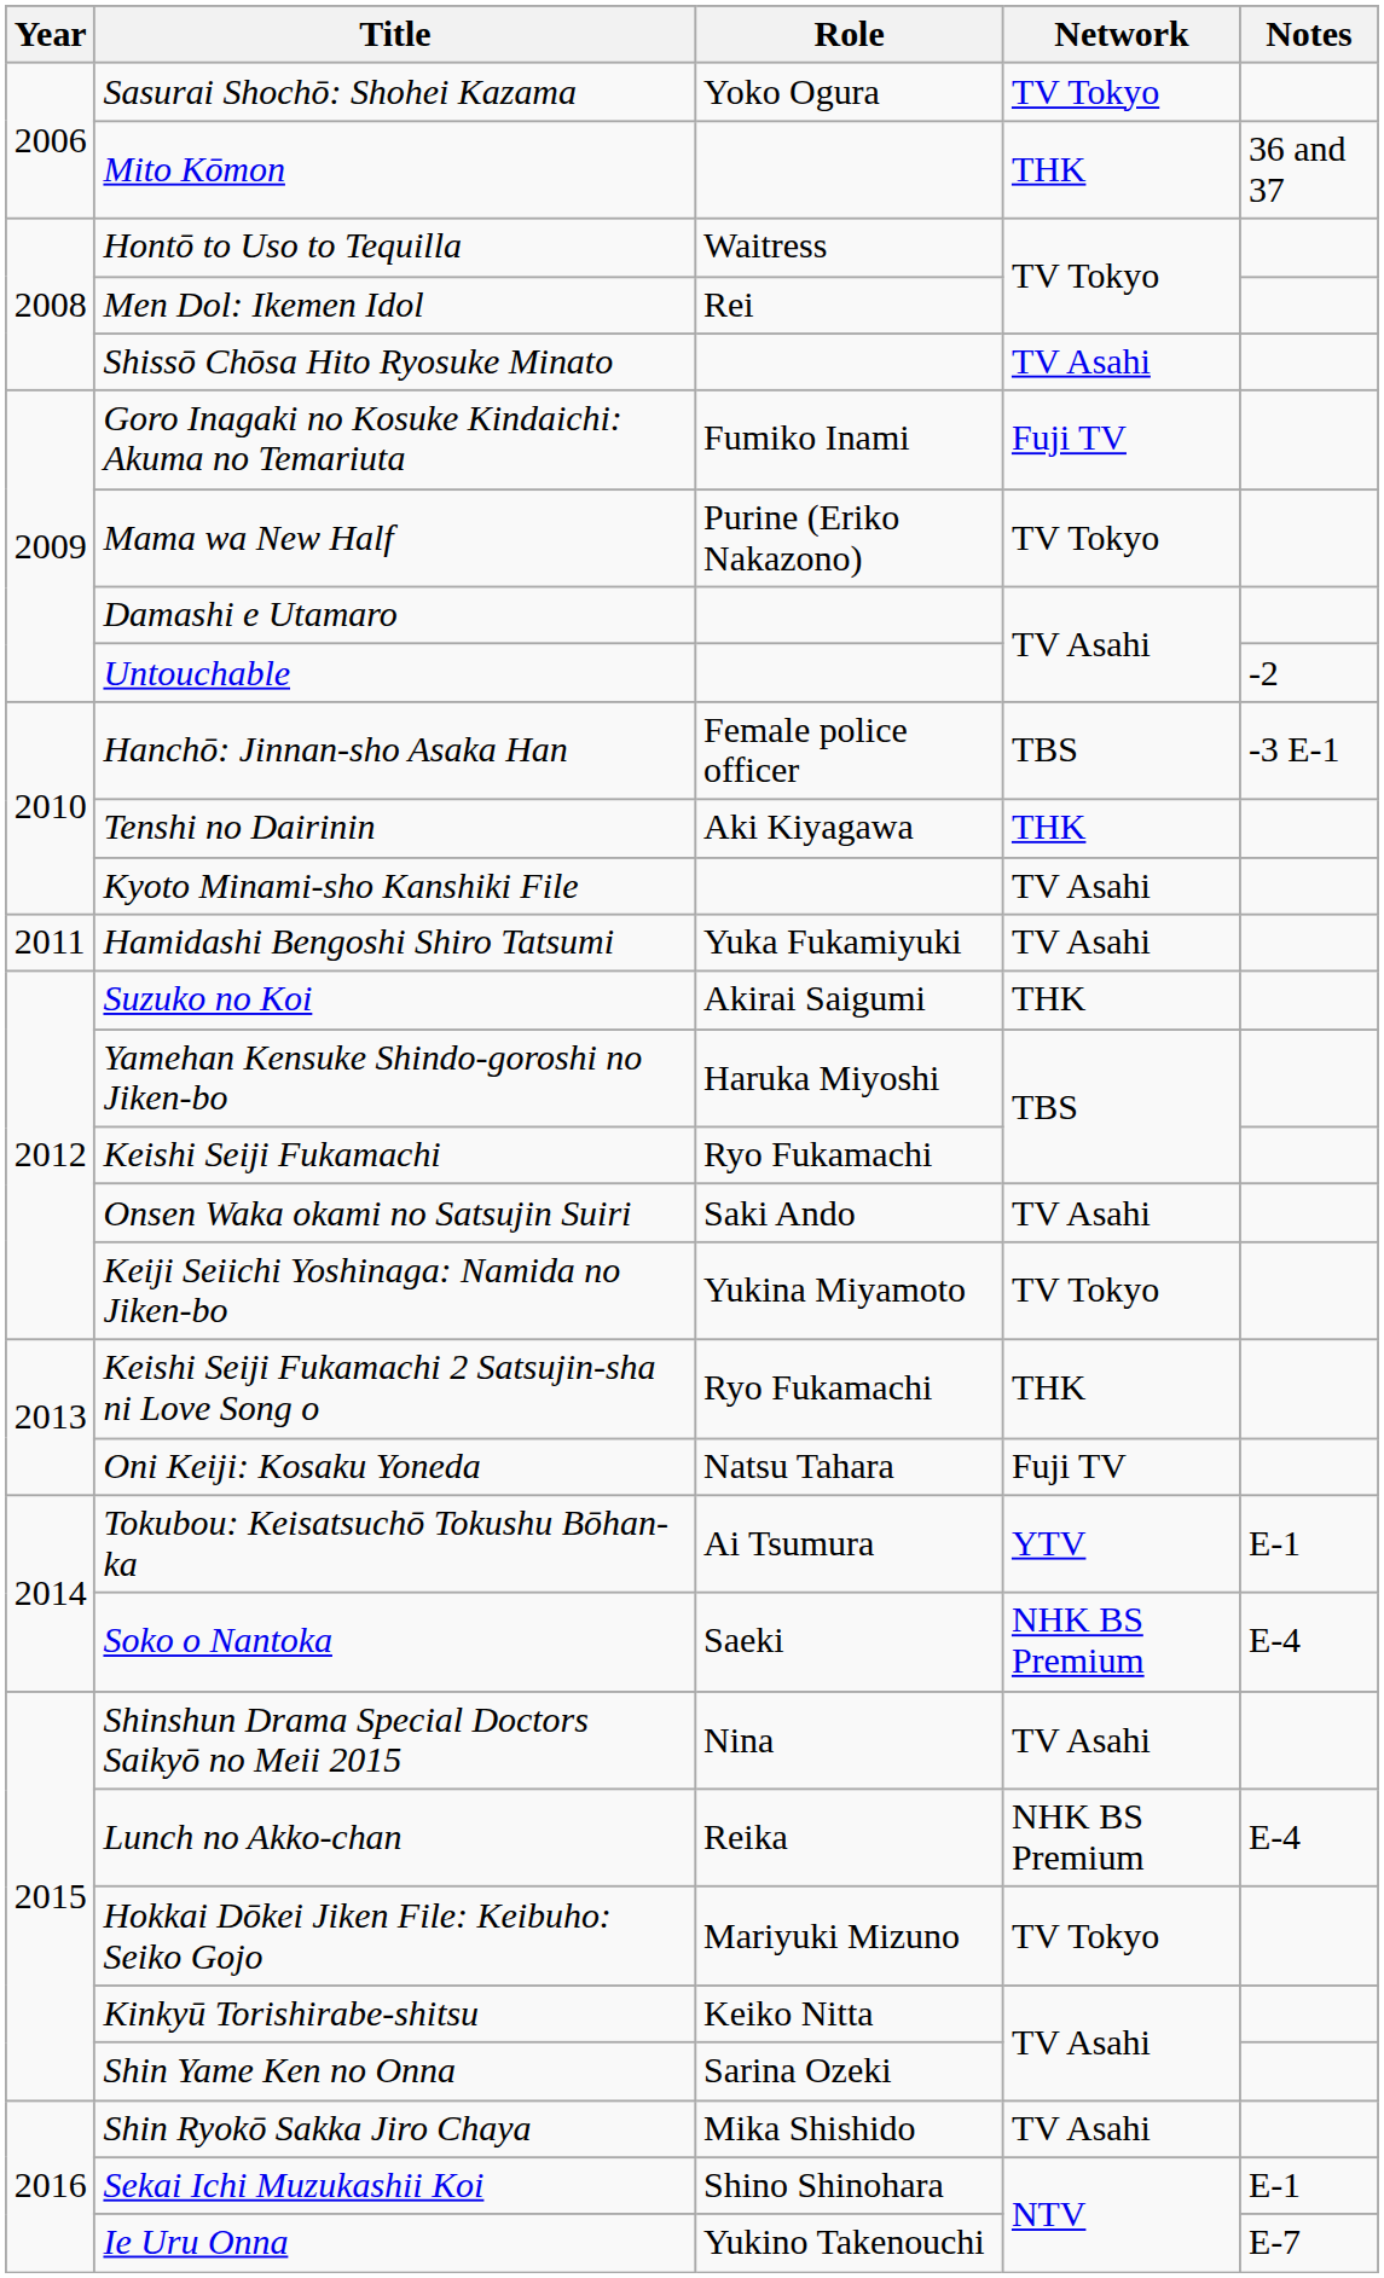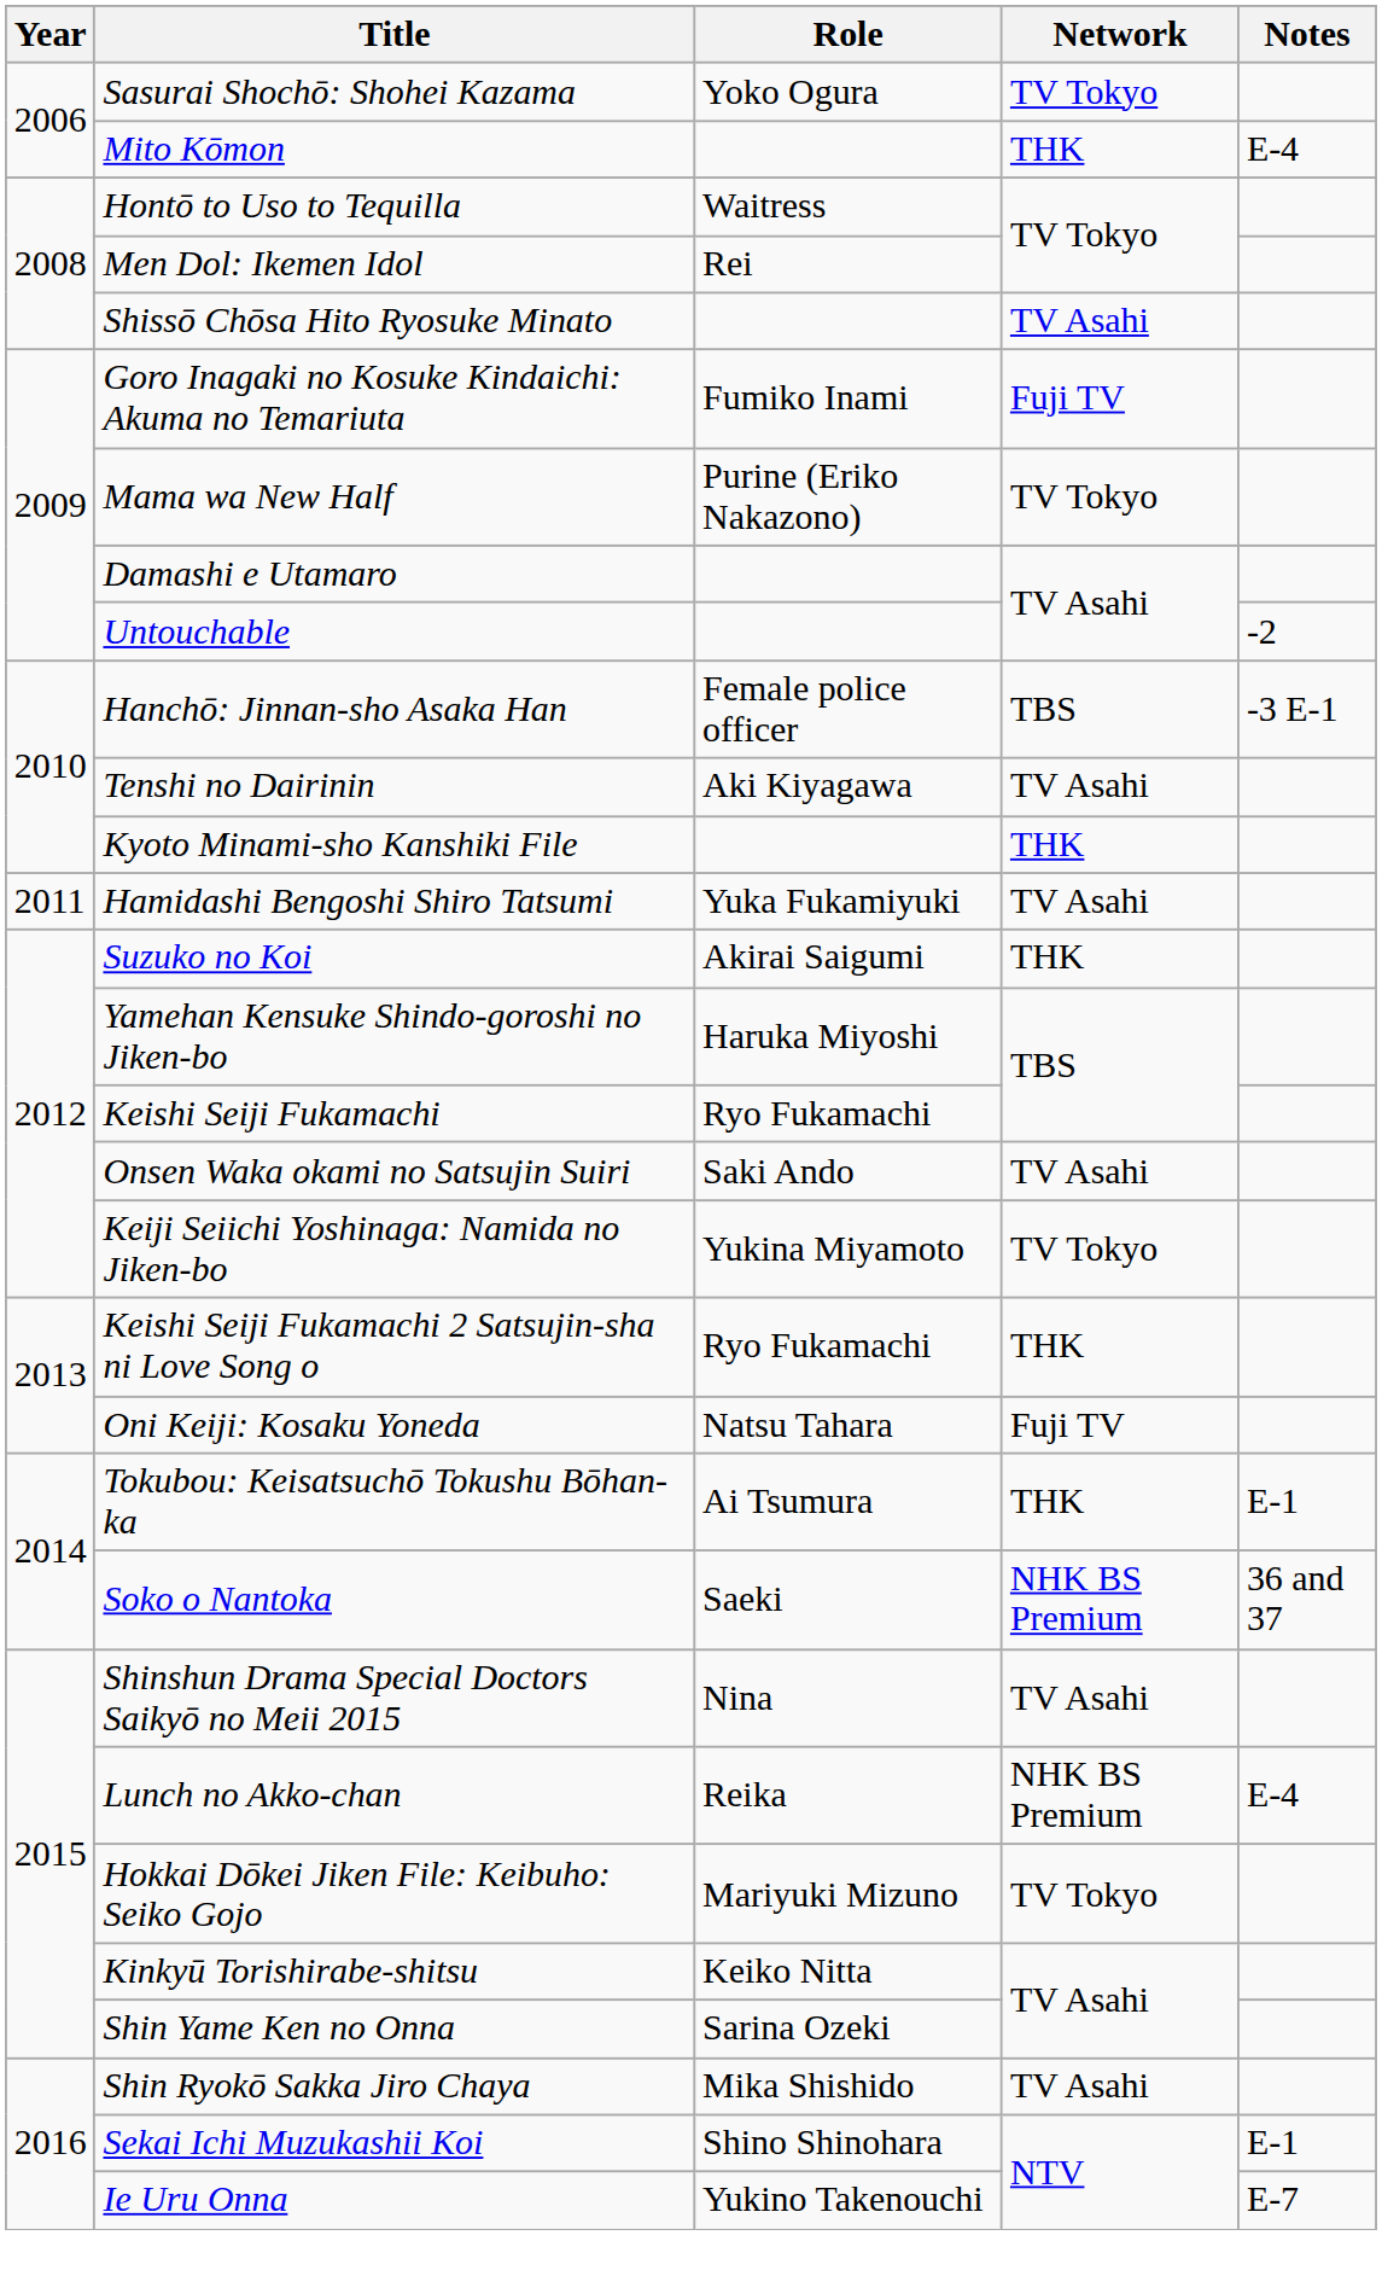Mito Kōmon | Notes: 36 and 37 -> E-4
Tenshi no Dairinin | Network: THK -> TV Asahi
Kyoto Minami-sho Kanshiki File | Network: TV Asahi -> THK
Tokubou: Keisatsuchō Tokushu Bōhan-ka | Network: YTV -> THK
Soko o Nantoka | Notes: E-4 -> 36 and 37
